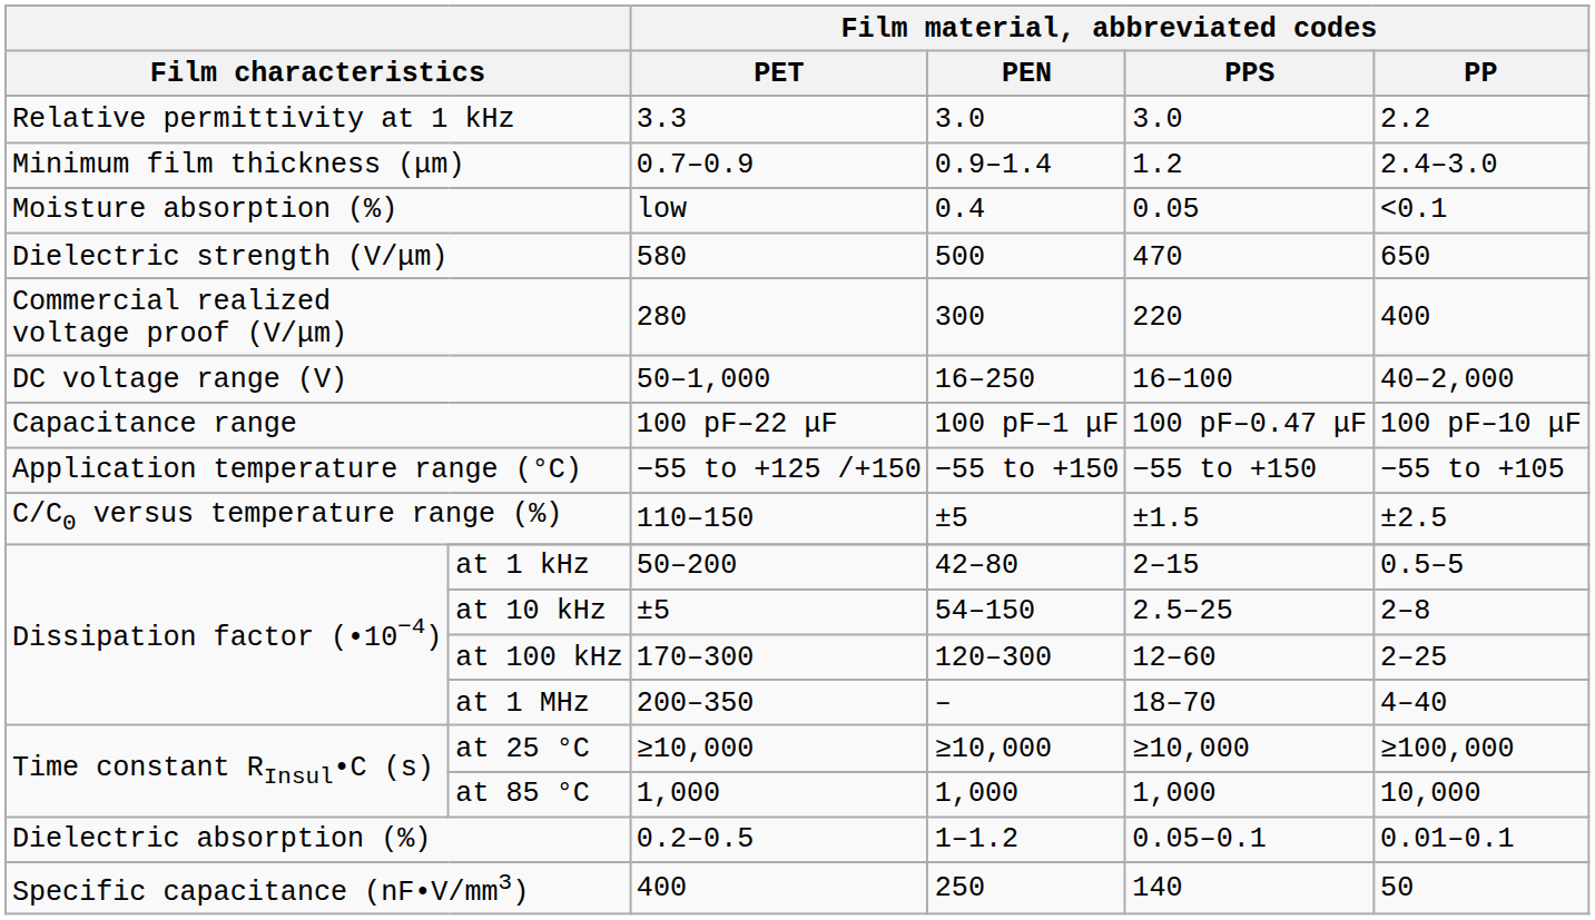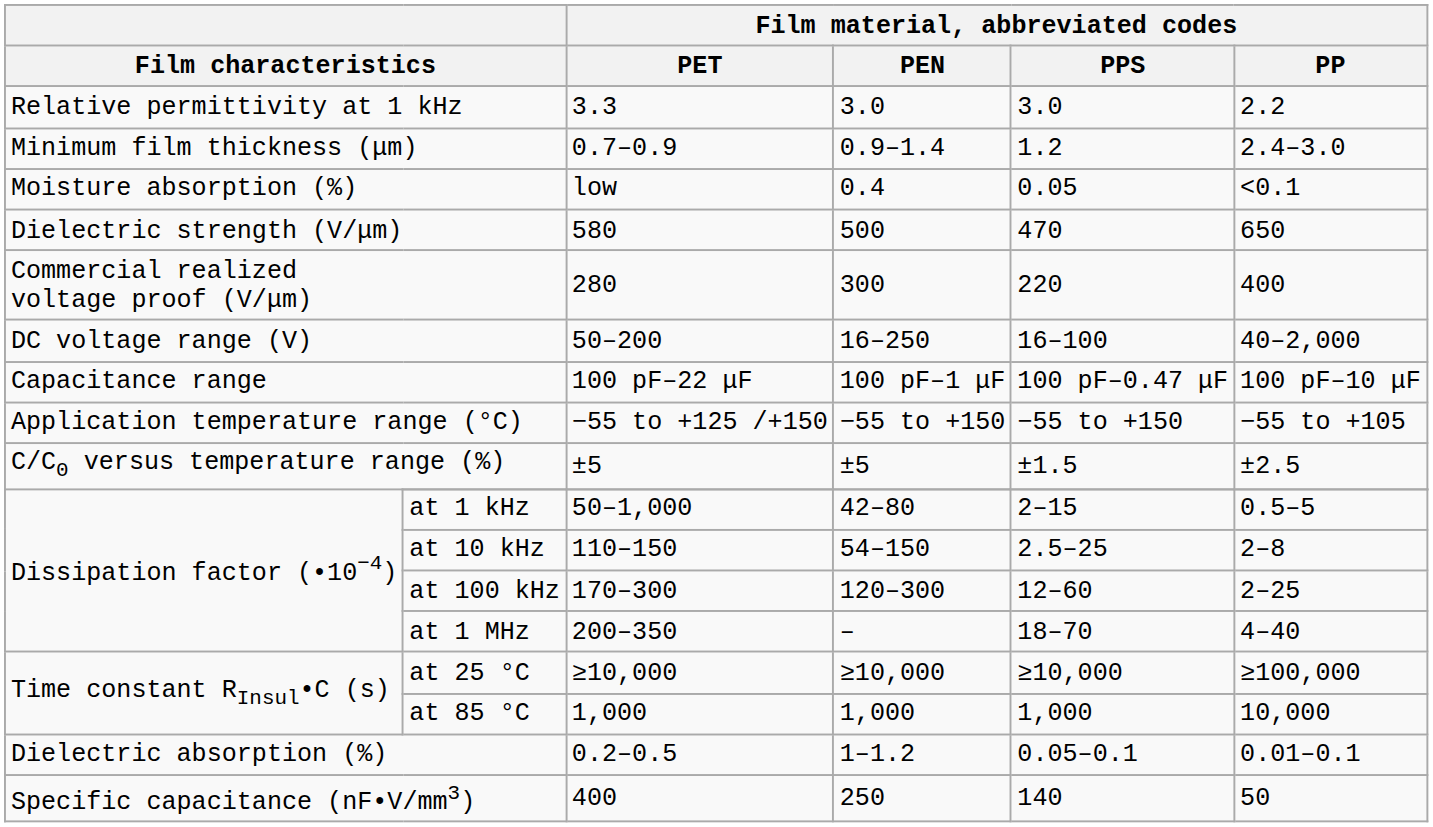DC voltage range (V) | Film material, abbreviated codes / PET: 50–1,000 -> 50–200
C/C0 versus temperature range (%) | Film material, abbreviated codes / PET: 110–150 -> ±5
at 1 kHz | Film material, abbreviated codes / PET: 50–200 -> 50–1,000
at 10 kHz | Film material, abbreviated codes / PET: ±5 -> 110–150
